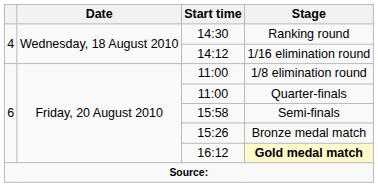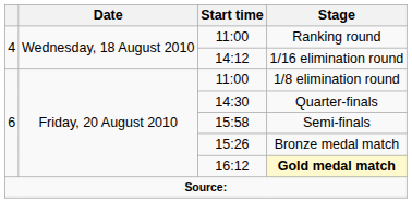Ranking round | Start time: 14:30 -> 11:00
Quarter-finals | Start time: 11:00 -> 14:30
